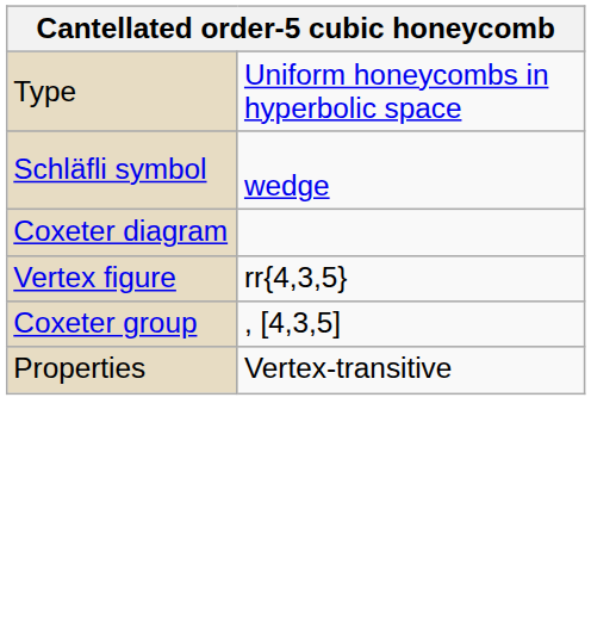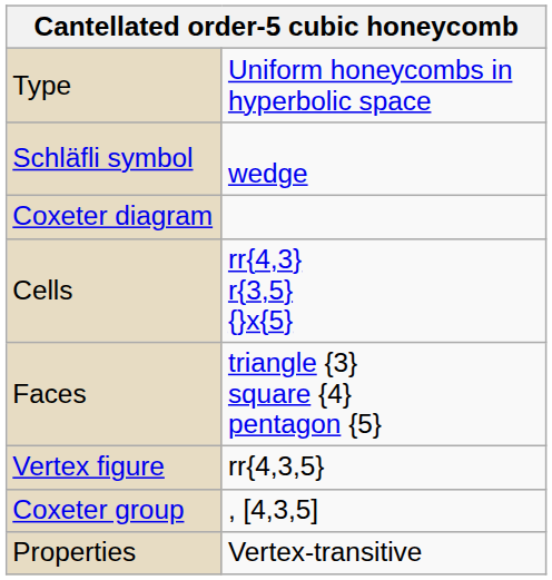+ row: Cells | rr{4,3} r{3,5} {}x{5}
+ row: Faces | triangle {3} square {4} pentagon {5}
